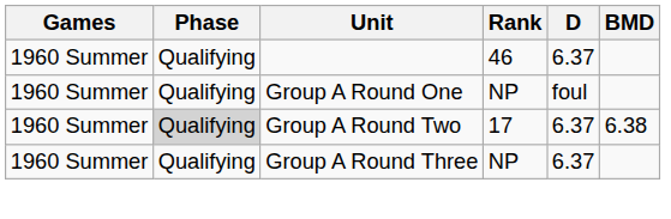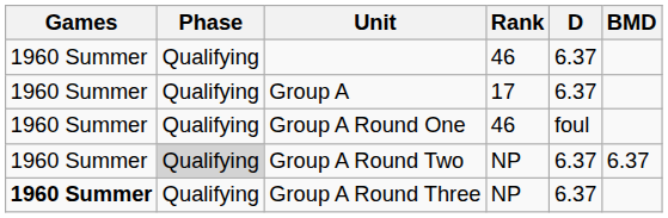+ row: 1960 Summer | Qualifying | Group A | 17 | 6.37
Group A Round One | Rank: NP -> 46
Group A Round Two | Rank: 17 -> NP
Group A Round Two | BMD: 6.38 -> 6.37
Group A Round Three | Games: normal -> bold
